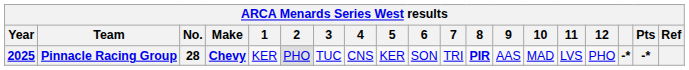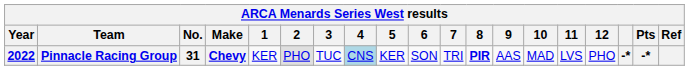Pinnacle Racing Group | Year: 2025 -> 2022
Pinnacle Racing Group | No.: 28 -> 31
Pinnacle Racing Group | 4: no background -> lightblue background
